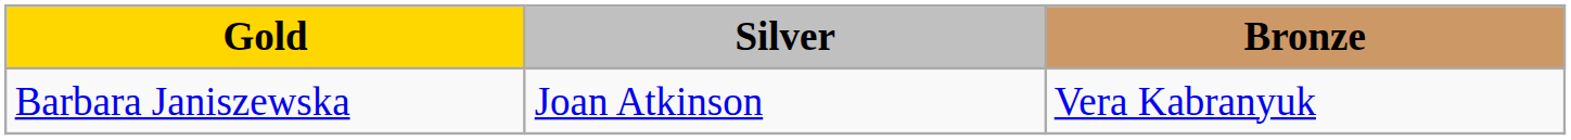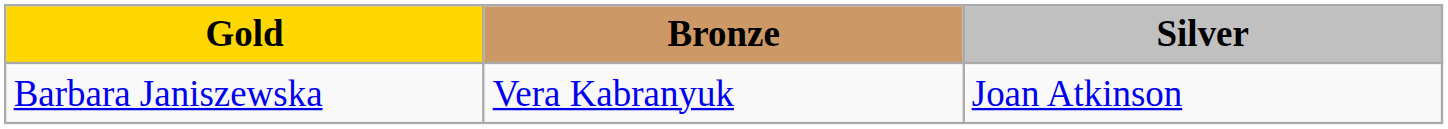columns swapped: Silver <-> Bronze
